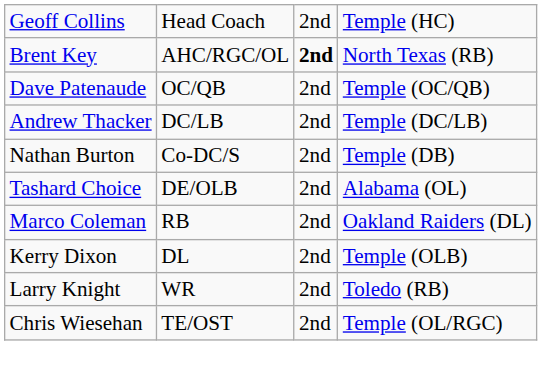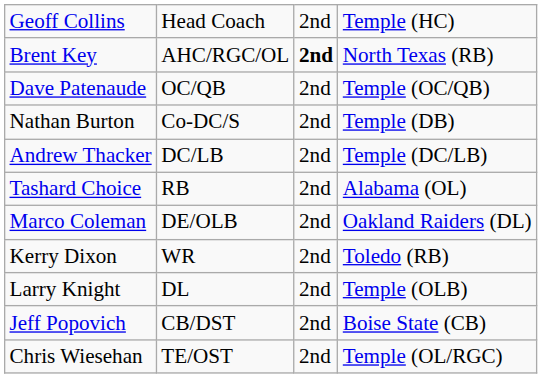rows swapped: Andrew Thacker <-> Nathan Burton
Tashard Choice | column 2: DE/OLB -> RB
Marco Coleman | column 2: RB -> DE/OLB
Kerry Dixon | column 2: DL -> WR
Kerry Dixon | column 4: Temple (OLB) -> Toledo (RB)
Larry Knight | column 2: WR -> DL
Larry Knight | column 4: Toledo (RB) -> Temple (OLB)
+ row: Jeff Popovich | CB/DST | 2nd | Boise State (CB)
